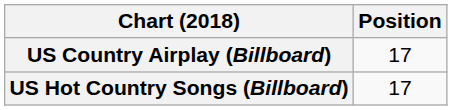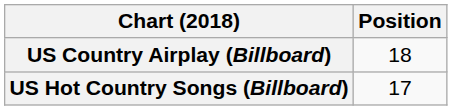US Country Airplay (Billboard) | Position: 17 -> 18
